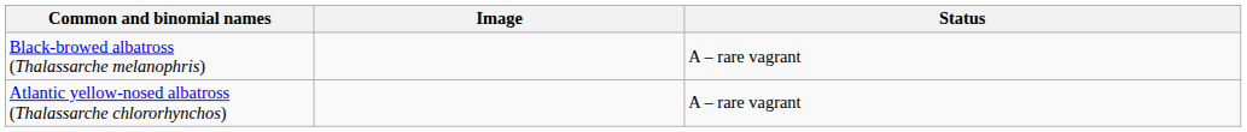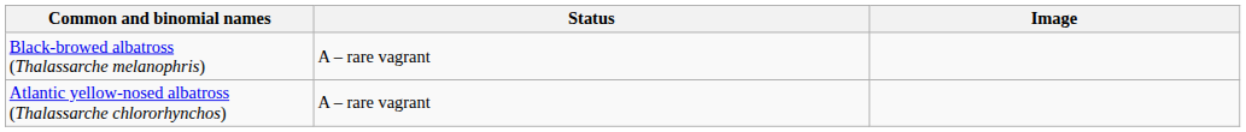columns swapped: Image <-> Status
